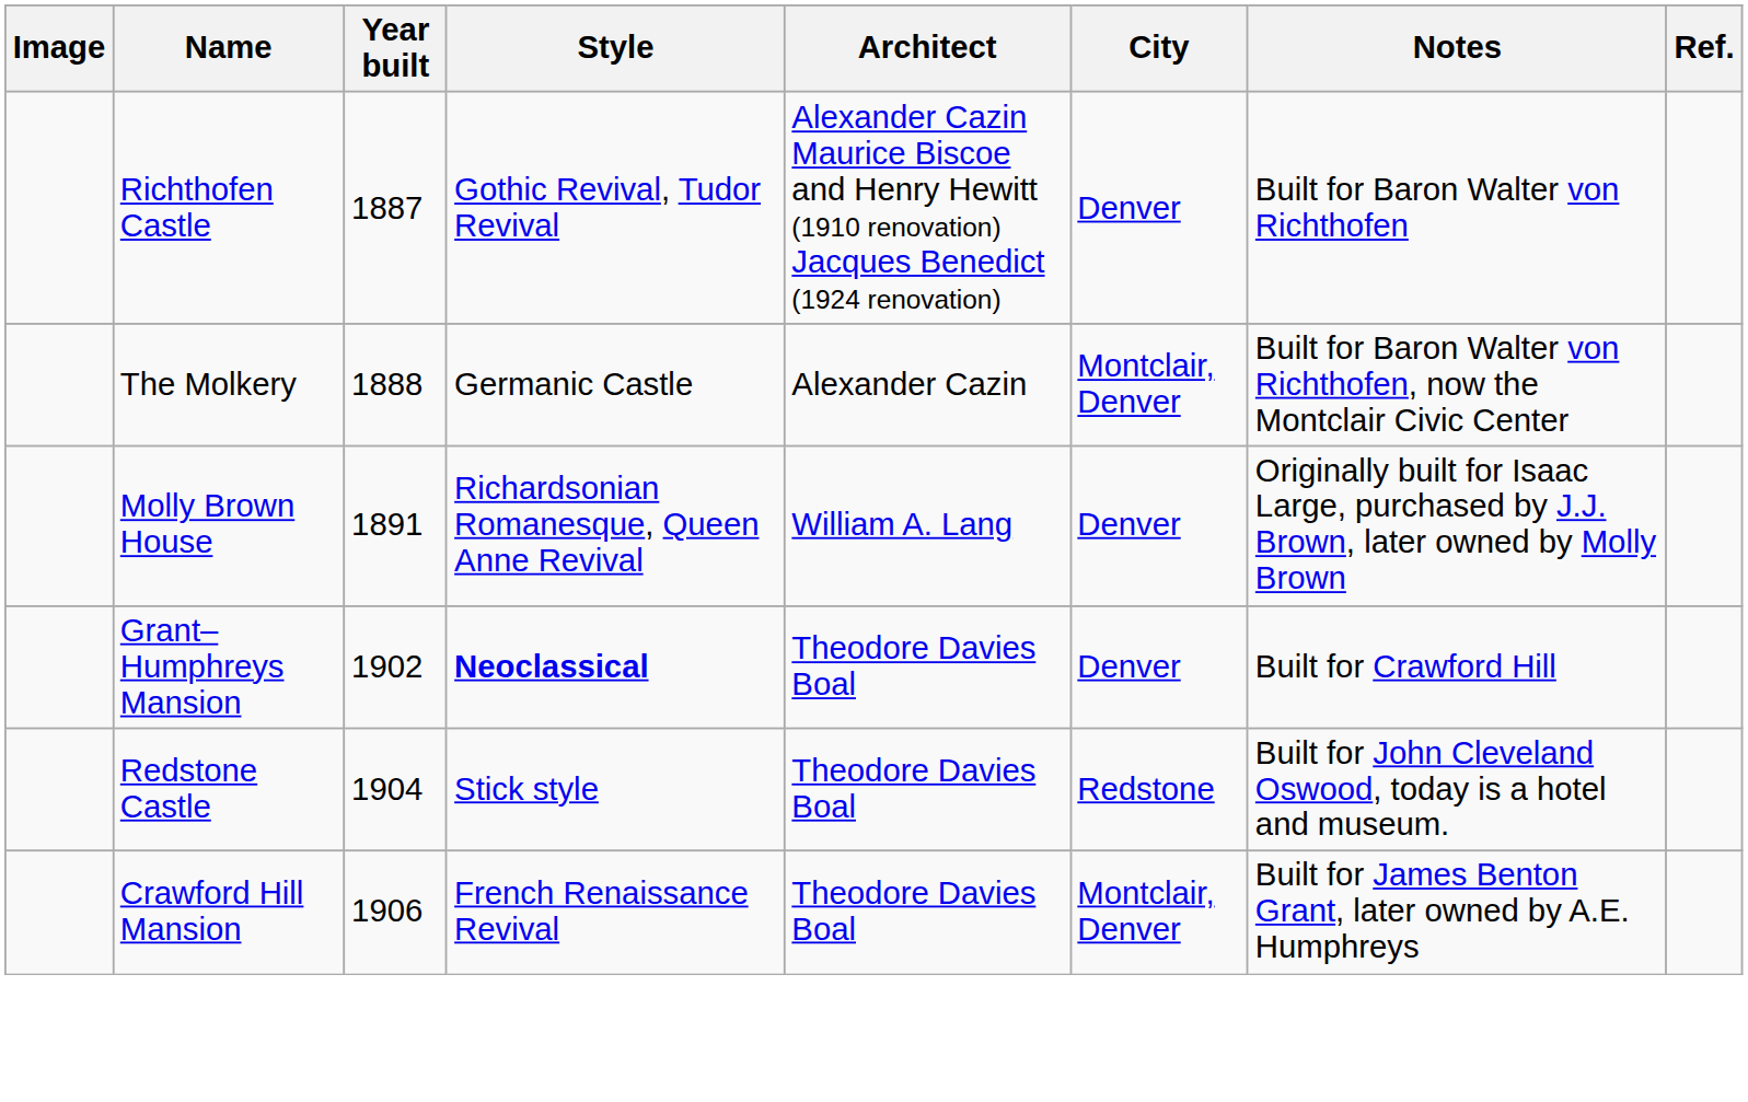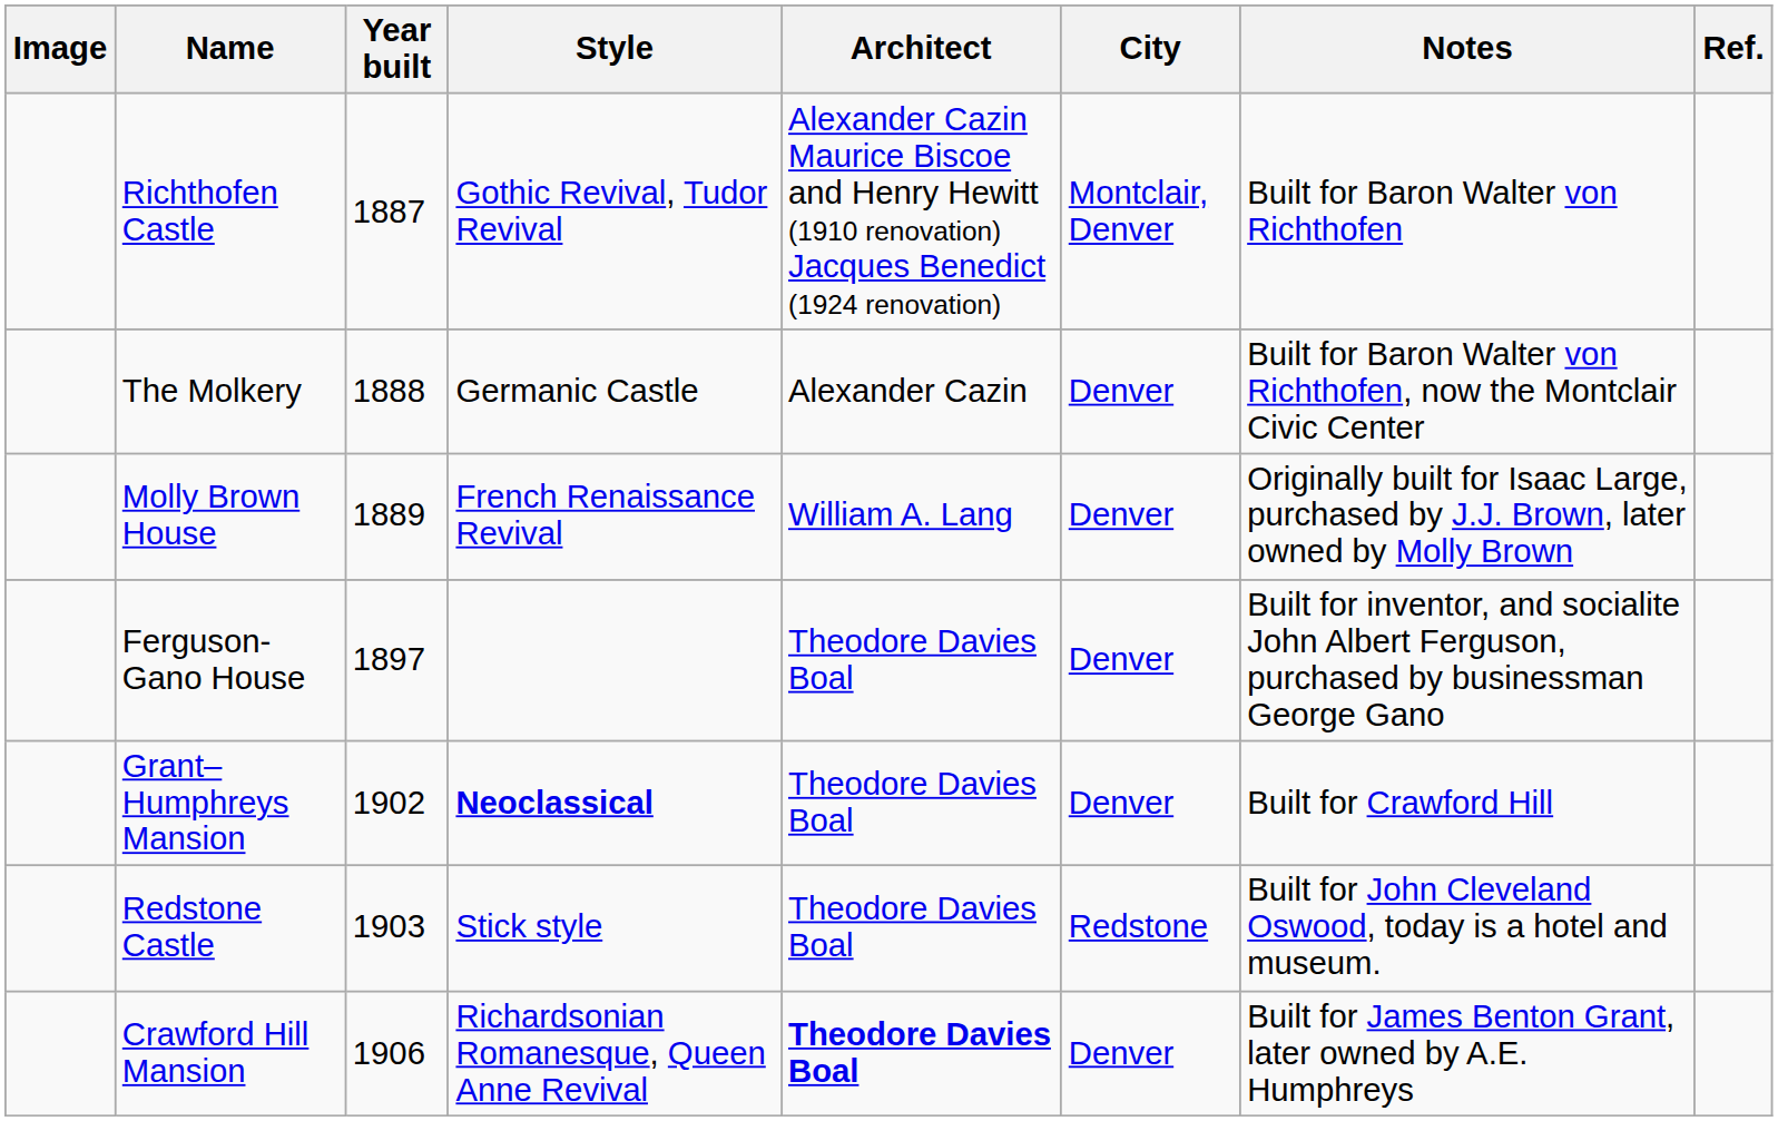Richthofen Castle | City: Denver -> Montclair, Denver
The Molkery | City: Montclair, Denver -> Denver
Molly Brown House | Year built: 1891 -> 1889
Molly Brown House | Style: Richardsonian Romanesque, Queen Anne Revival -> French Renaissance Revival
+ row: Ferguson-Gano House | 1897 | Theodore Davies Boal | Denver | Built for inventor, and socialite John Albert Ferguson, purchased by businessman George Gano
Redstone Castle | Year built: 1904 -> 1903
Crawford Hill Mansion | Style: French Renaissance Revival -> Richardsonian Romanesque, Queen Anne Revival
Crawford Hill Mansion | Architect: normal -> bold
Crawford Hill Mansion | City: Montclair, Denver -> Denver
